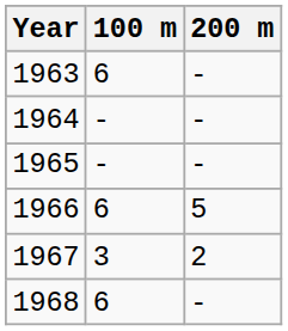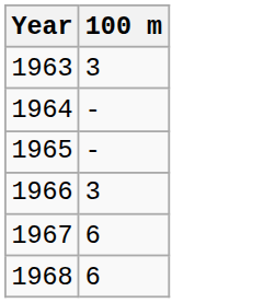- column: 200 m | - | - | - | 5 | 2 | -
1963 | 100 m: 6 -> 3
1966 | 100 m: 6 -> 3
1967 | 100 m: 3 -> 6
